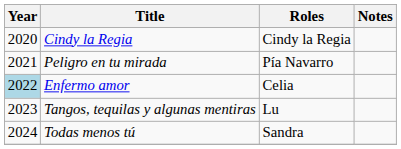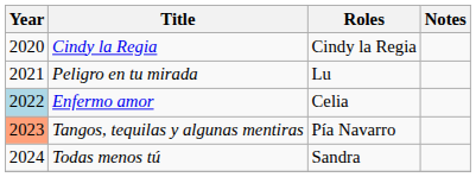Peligro en tu mirada | Roles: Pía Navarro -> Lu
Tangos, tequilas y algunas mentiras | Year: no background -> lightsalmon background
Tangos, tequilas y algunas mentiras | Roles: Lu -> Pía Navarro
